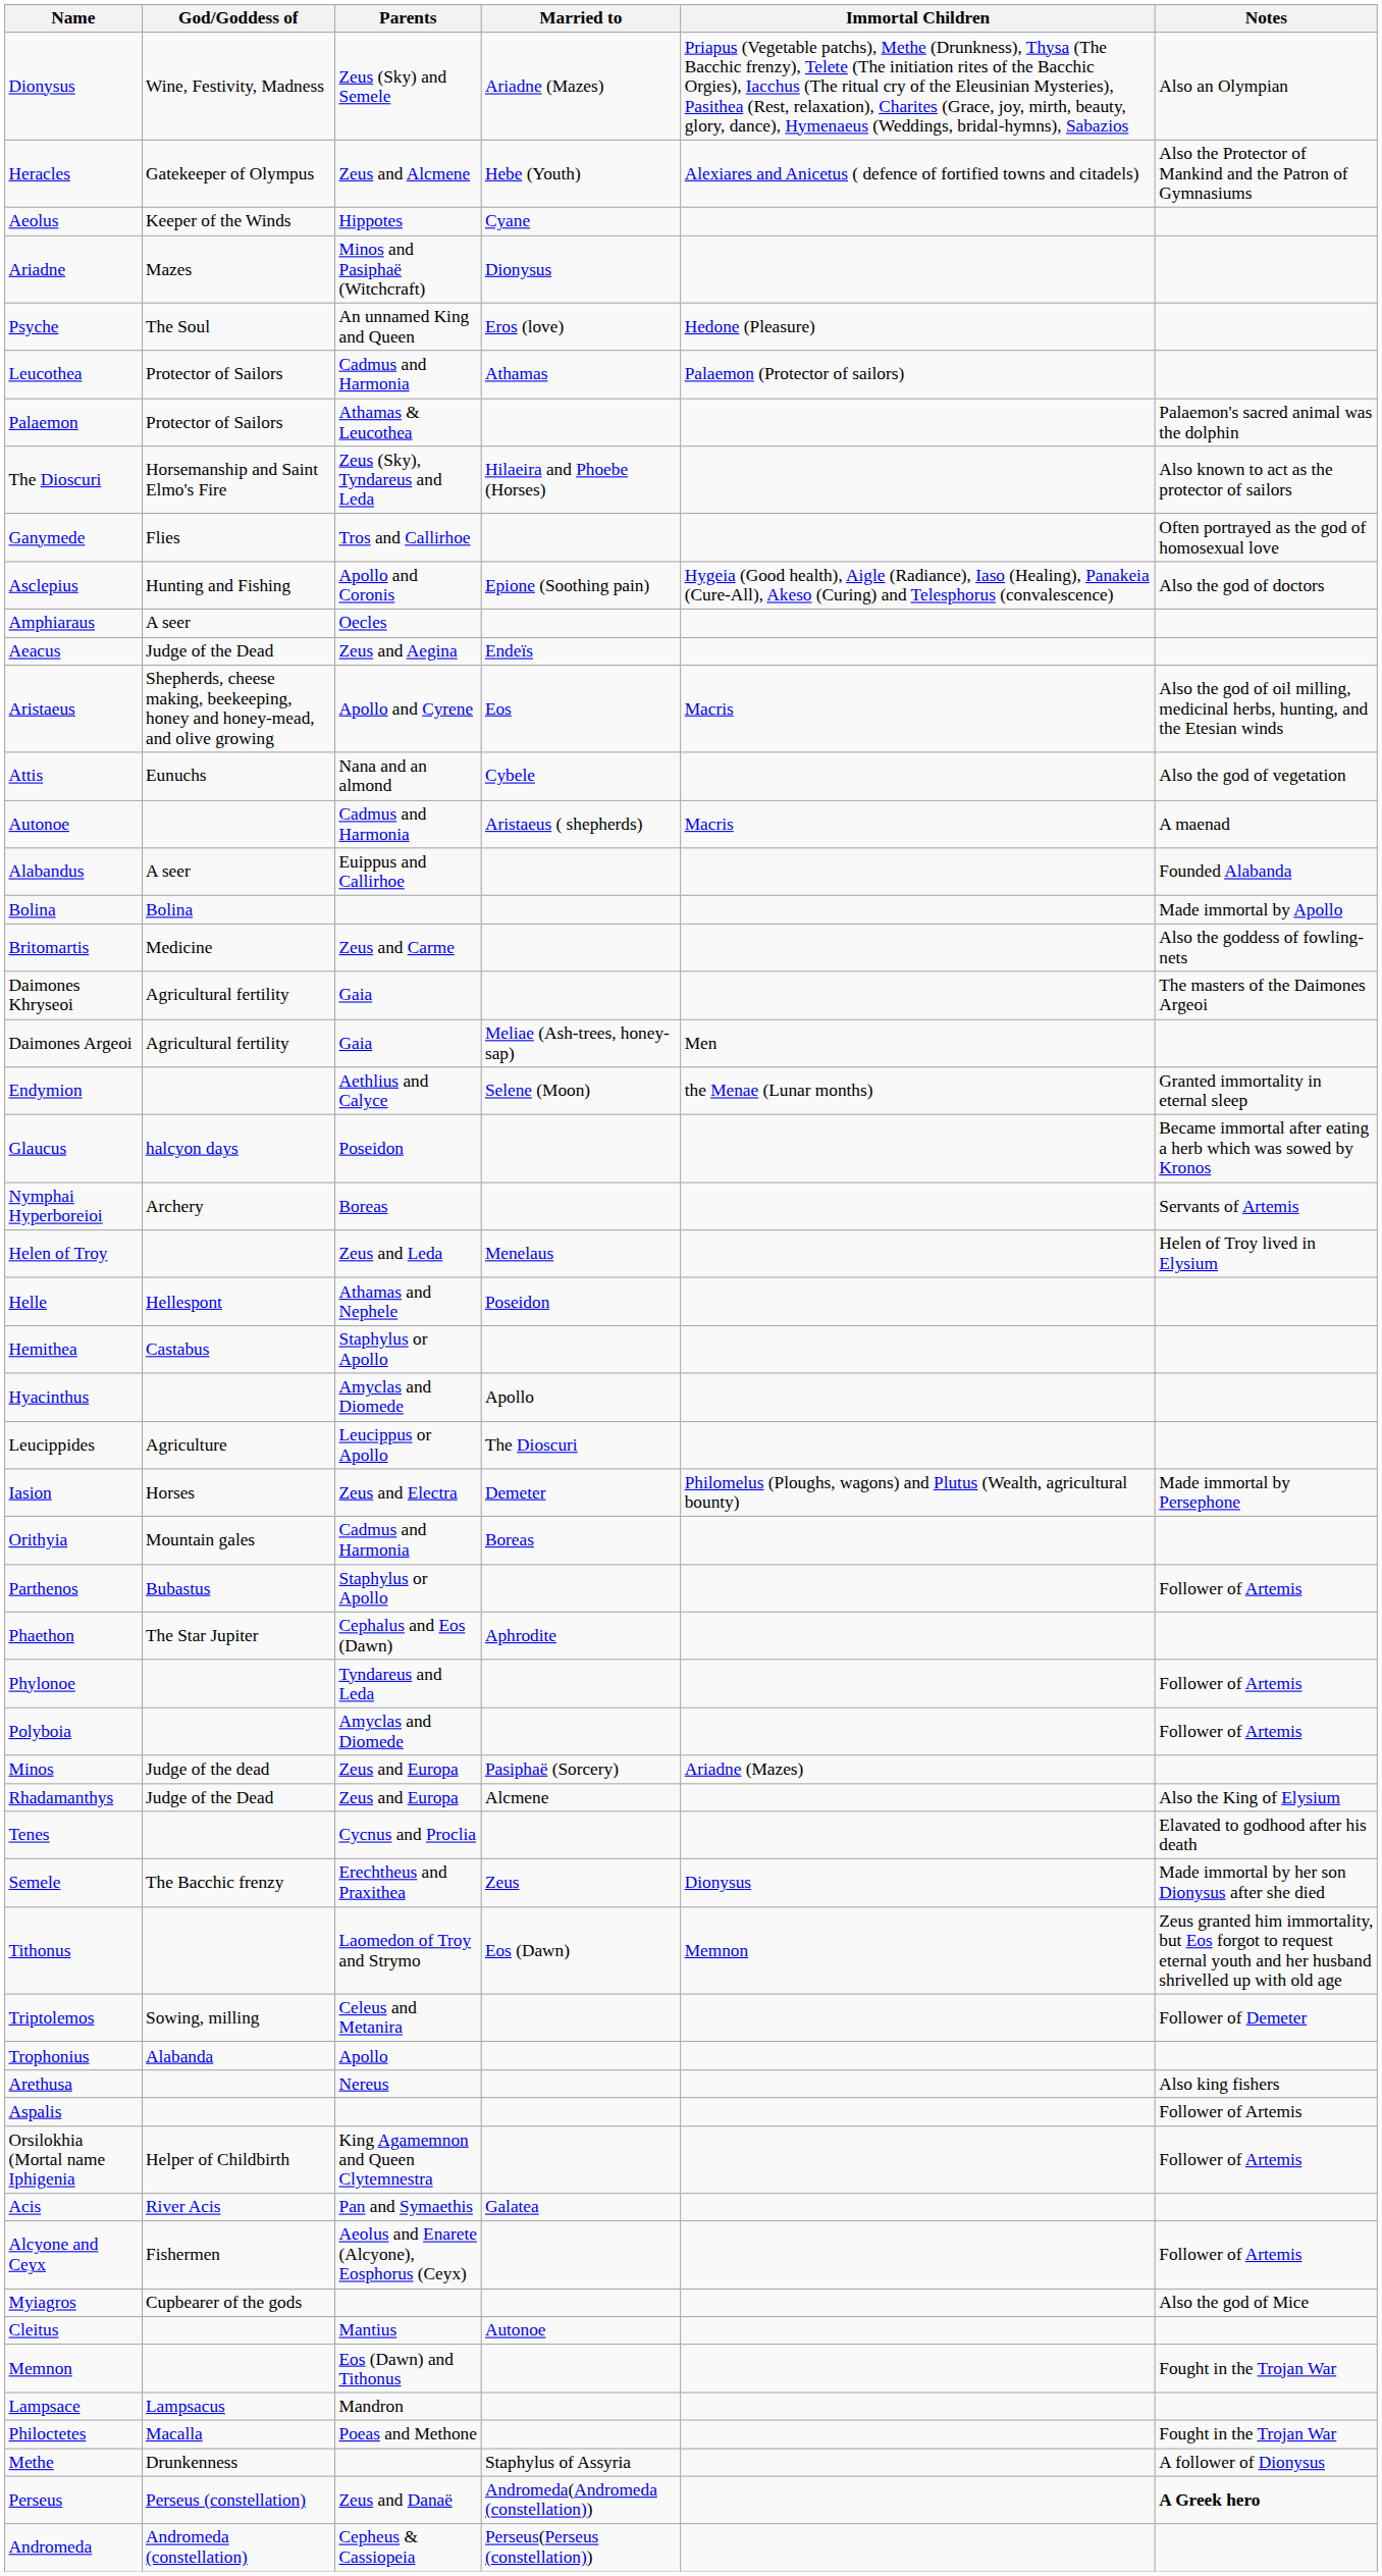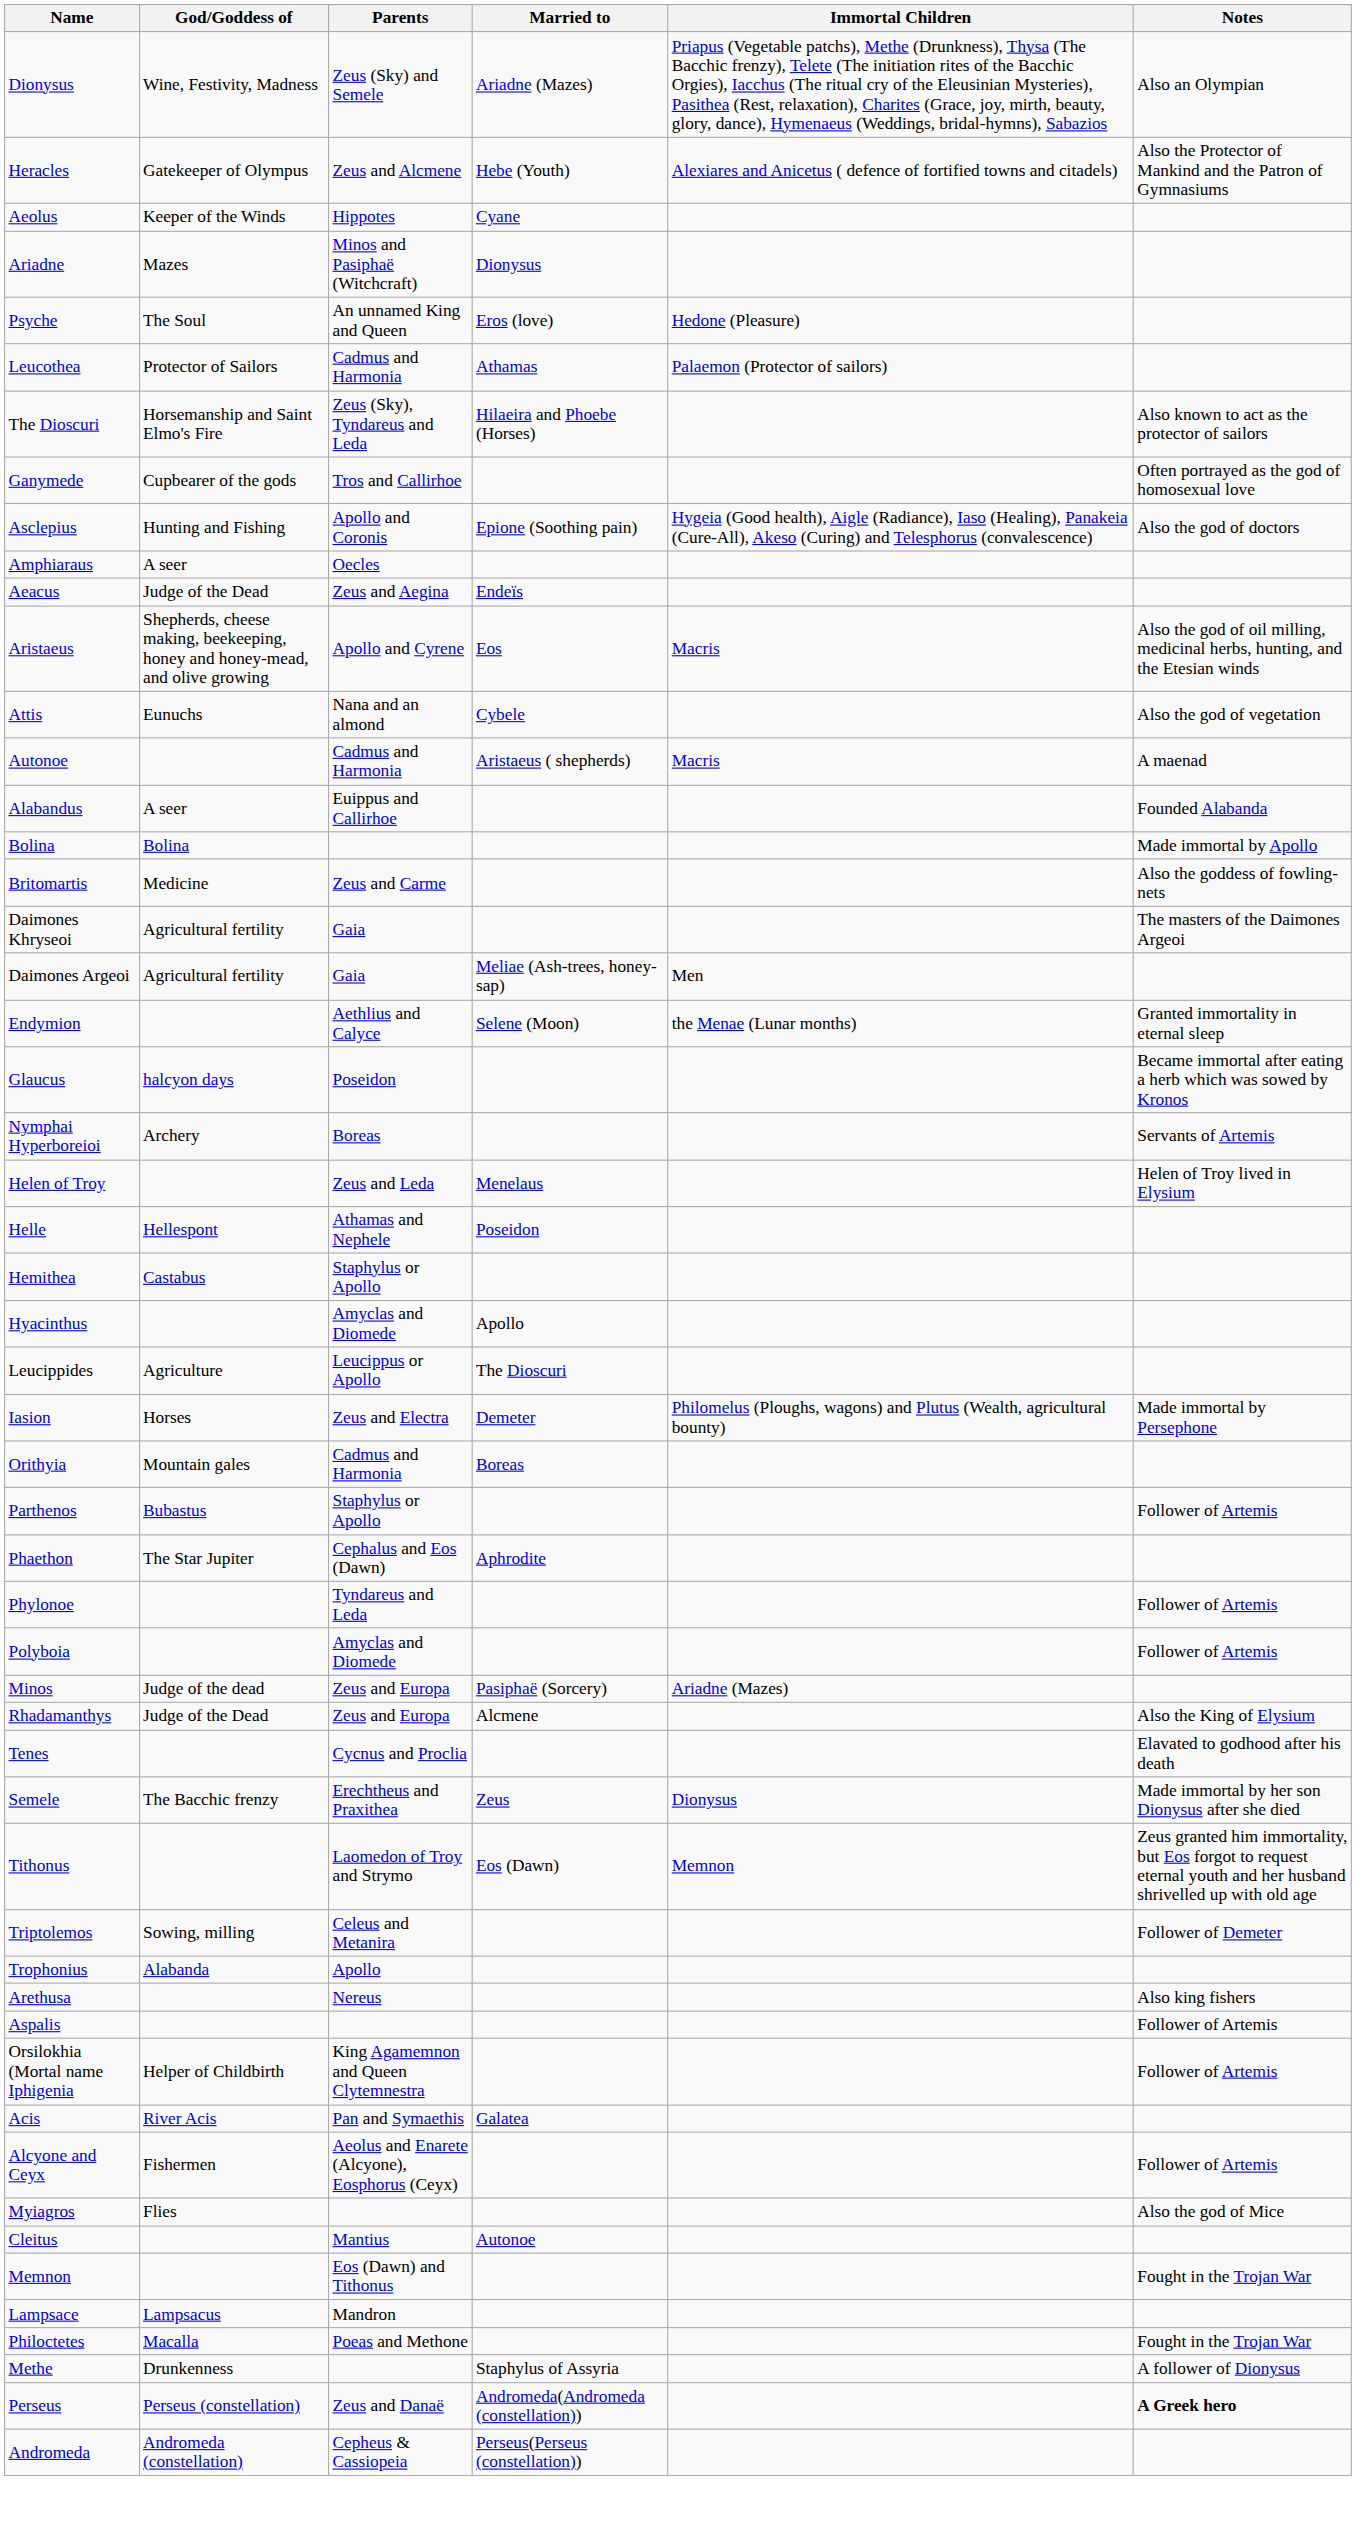- row: Palaemon | Protector of Sailors | Athamas & Leucothea | Palaemon's sacred animal was the dolphin
Ganymede | God/Goddess of: Flies -> Cupbearer of the gods
Myiagros | God/Goddess of: Cupbearer of the gods -> Flies
